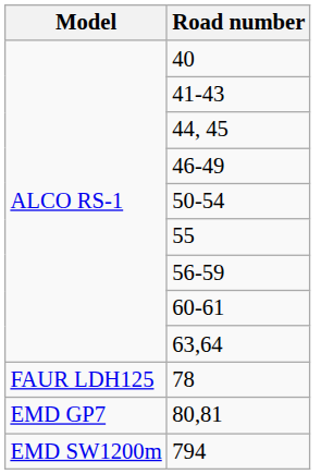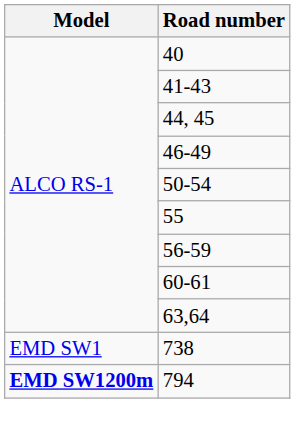- row: FAUR LDH125 | 78
- row: EMD GP7 | 80,81
+ row: EMD SW1 | 738
794 | Model: normal -> bold
